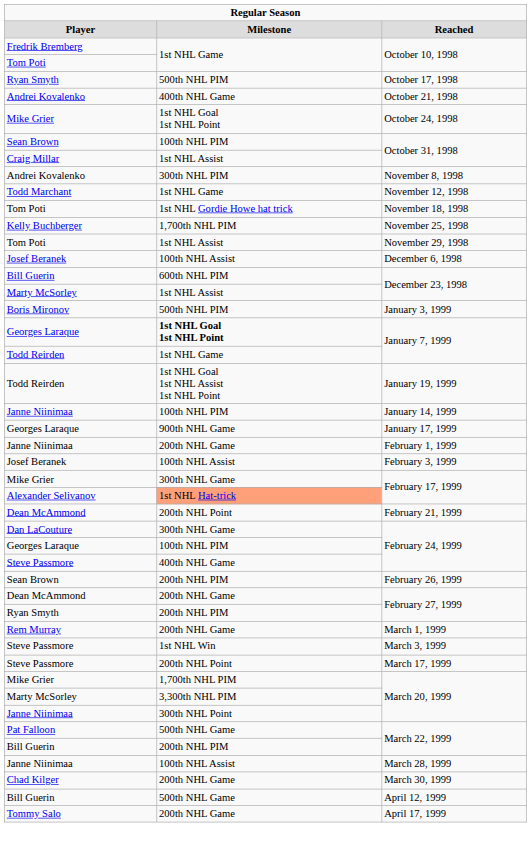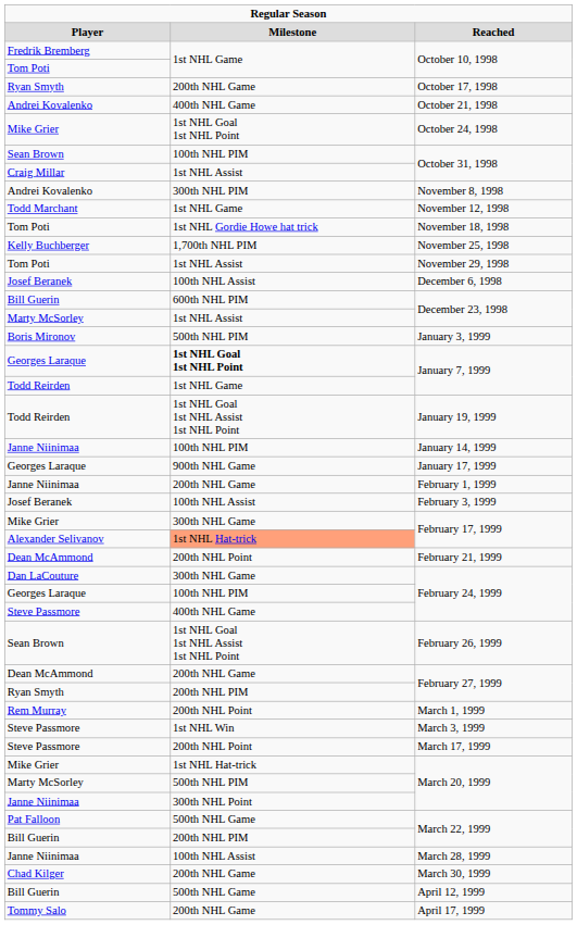October 17, 1998 | column 2: 500th NHL PIM -> 200th NHL Game
February 26, 1999 | column 2: 200th NHL PIM -> 1st NHL Goal 1st NHL Assist 1st NHL Point
March 1, 1999 | column 2: 200th NHL Game -> 200th NHL Point
Mike Grier / March 20, 1999 | column 2: 1,700th NHL PIM -> 1st NHL Hat-trick
Marty McSorley / March 20, 1999 | column 2: 3,300th NHL PIM -> 500th NHL PIM
